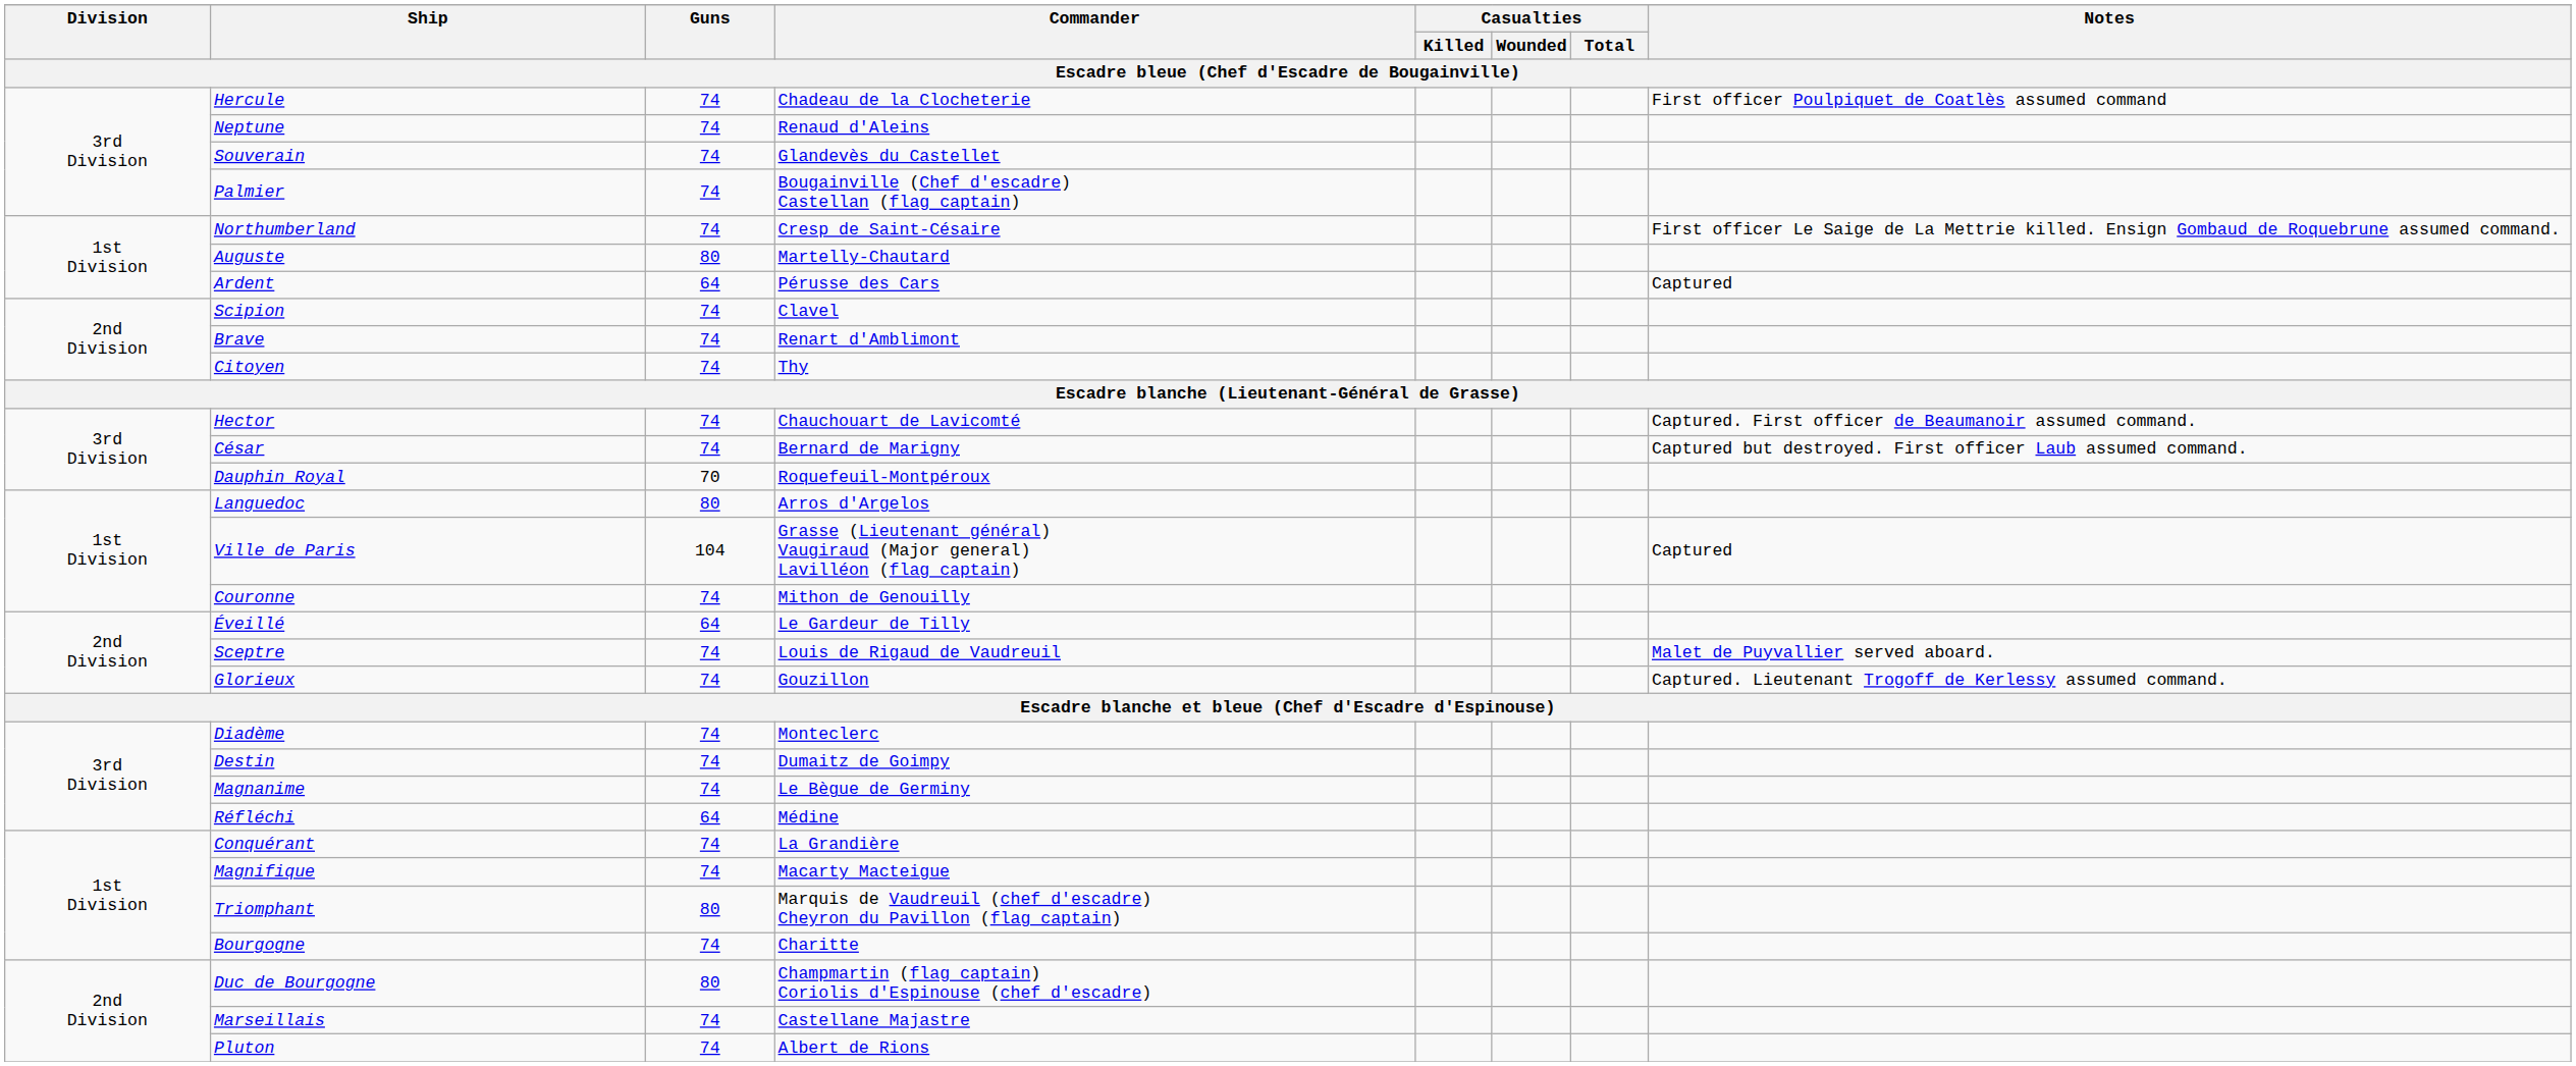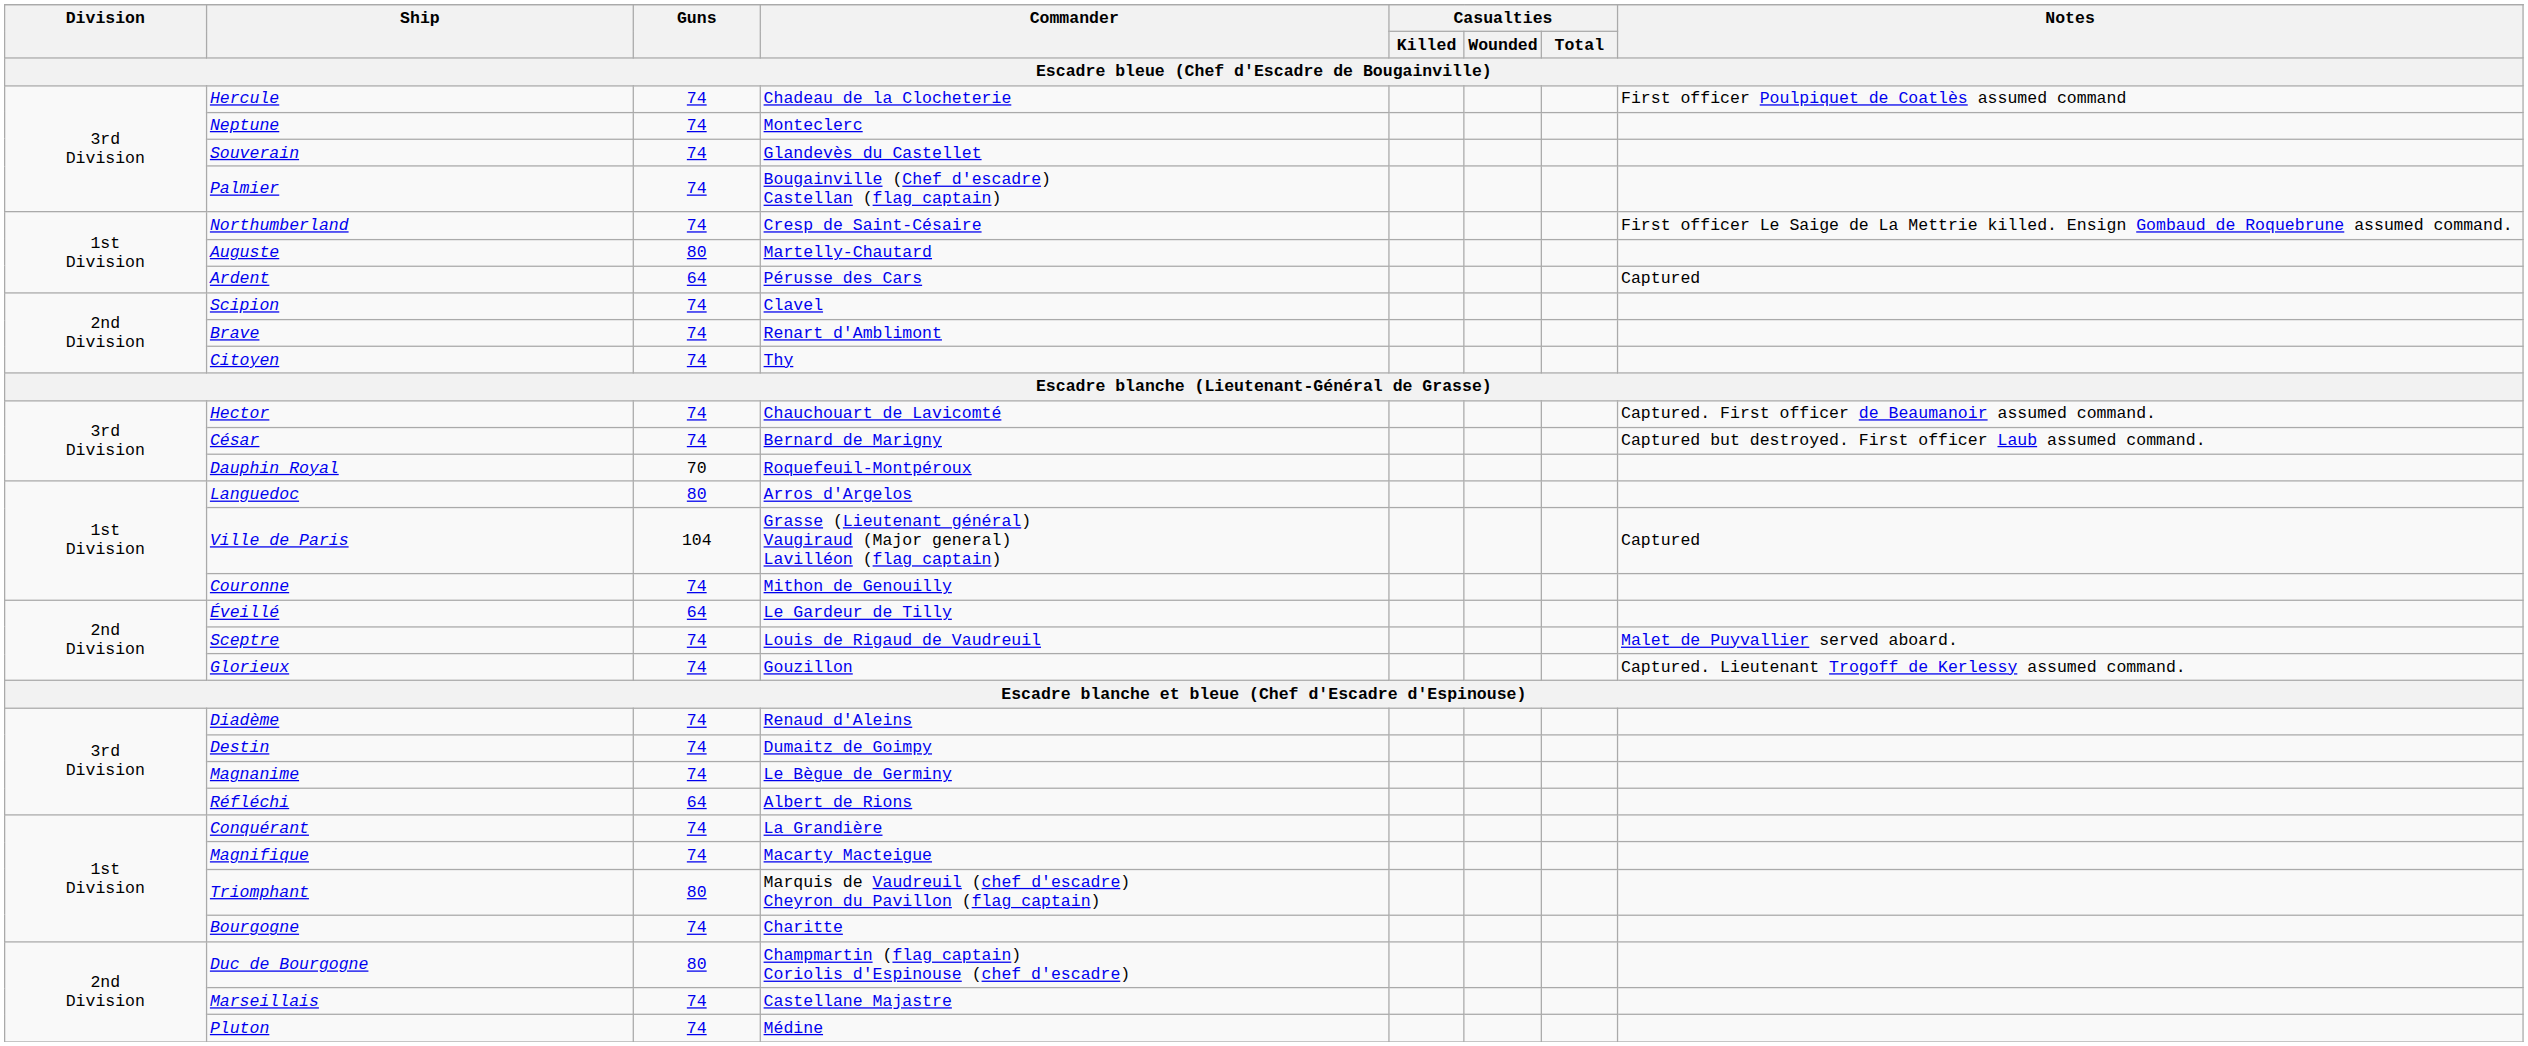Neptune | Commander: Renaud d'Aleins -> Monteclerc
Diadème | Commander: Monteclerc -> Renaud d'Aleins
Réfléchi | Commander: Médine -> Albert de Rions
Pluton | Commander: Albert de Rions -> Médine
